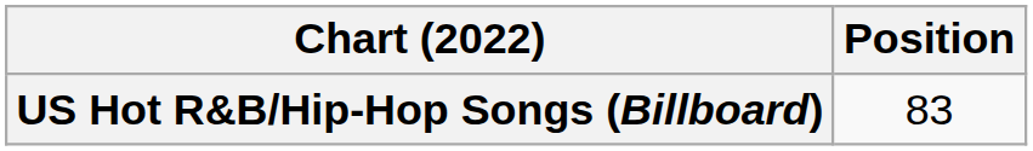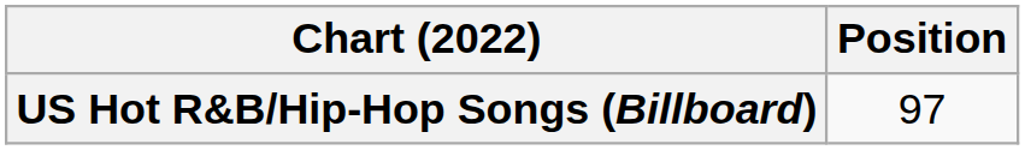US Hot R&B/Hip-Hop Songs (Billboard) | Position: 83 -> 97
